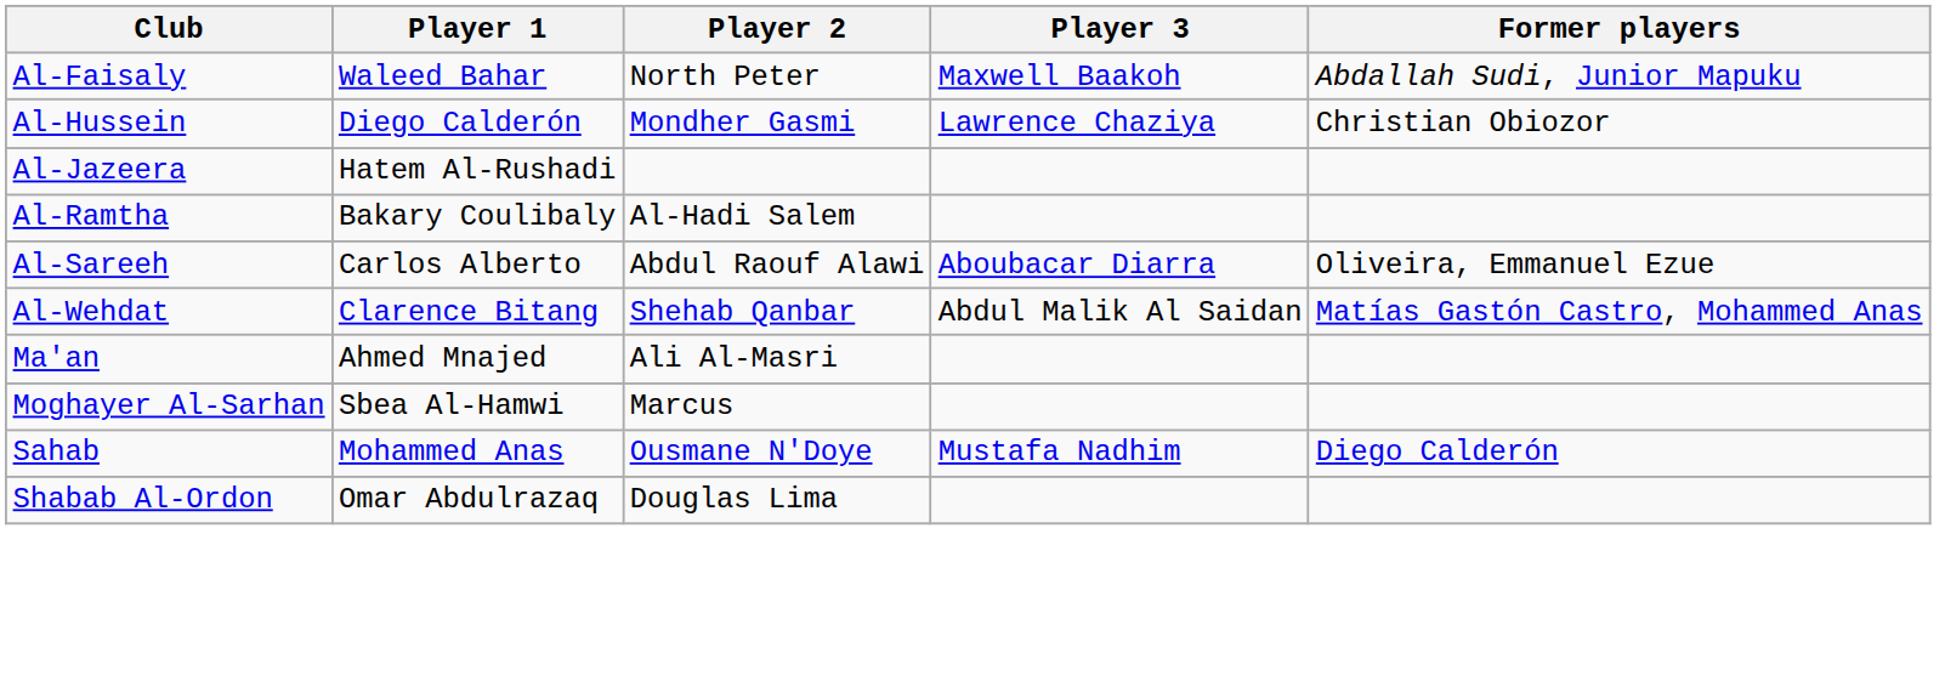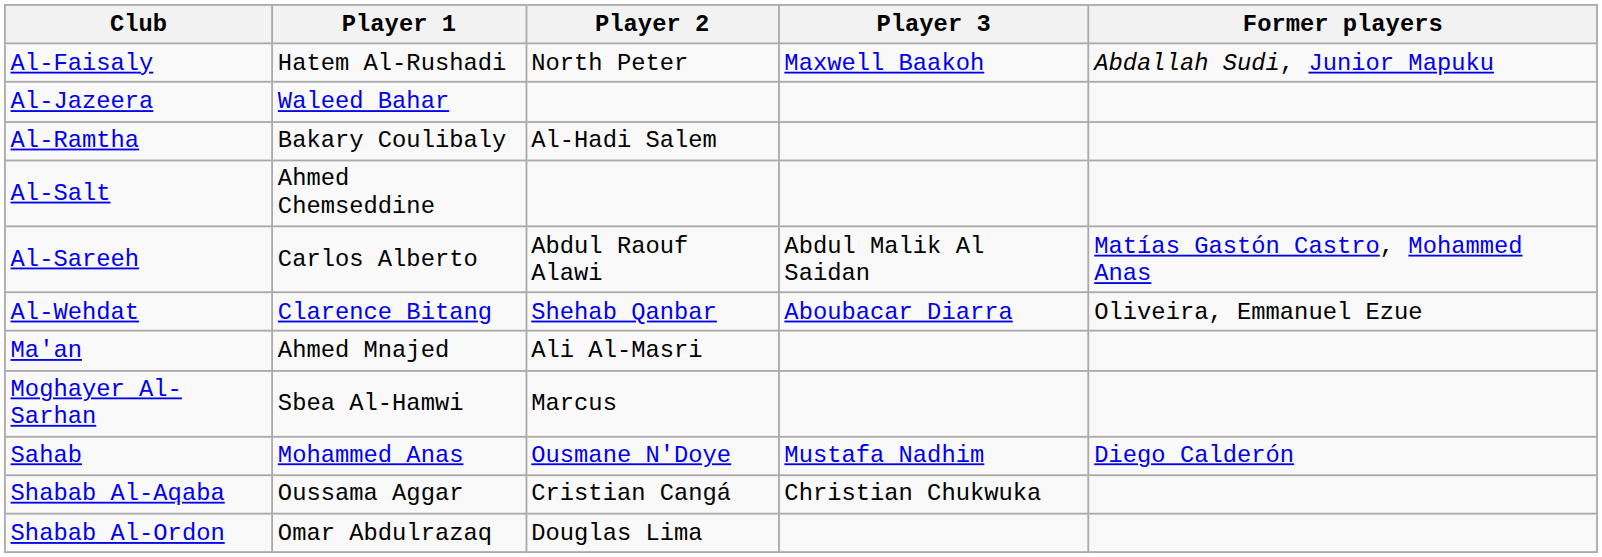Al-Faisaly | Player 1: Waleed Bahar -> Hatem Al-Rushadi
- row: Al-Hussein | Diego Calderón | Mondher Gasmi | Lawrence Chaziya | Christian Obiozor
Al-Jazeera | Player 1: Hatem Al-Rushadi -> Waleed Bahar
+ row: Al-Salt | Ahmed Chemseddine
Al-Sareeh | Player 3: Aboubacar Diarra -> Abdul Malik Al Saidan
Al-Sareeh | Former players: Oliveira, Emmanuel Ezue -> Matías Gastón Castro, Mohammed Anas
Al-Wehdat | Player 3: Abdul Malik Al Saidan -> Aboubacar Diarra
Al-Wehdat | Former players: Matías Gastón Castro, Mohammed Anas -> Oliveira, Emmanuel Ezue
+ row: Shabab Al-Aqaba | Oussama Aggar | Cristian Cangá | Christian Chukwuka
